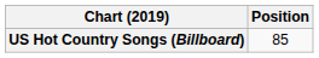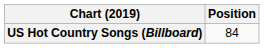US Hot Country Songs (Billboard) | Position: 85 -> 84
